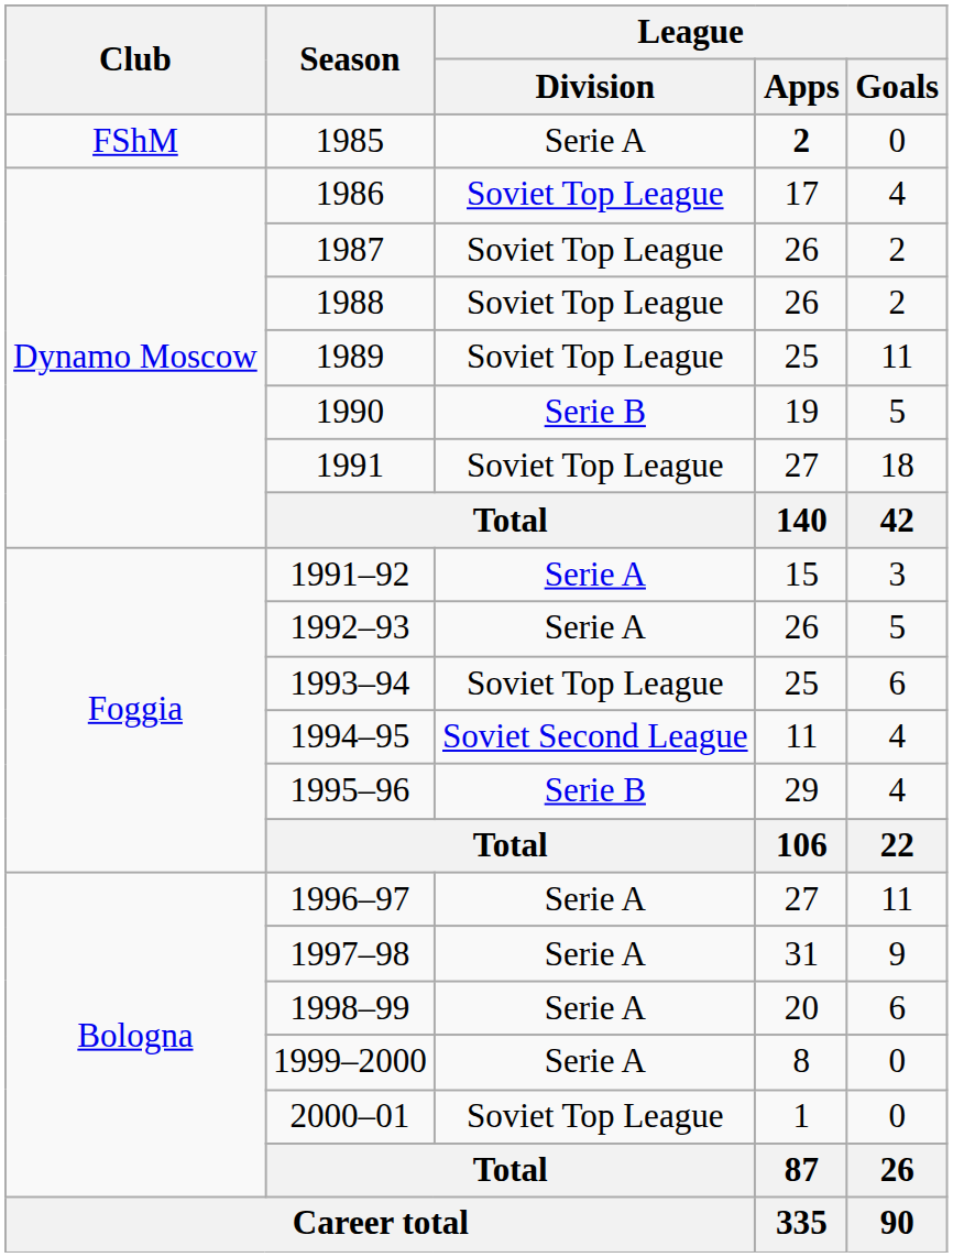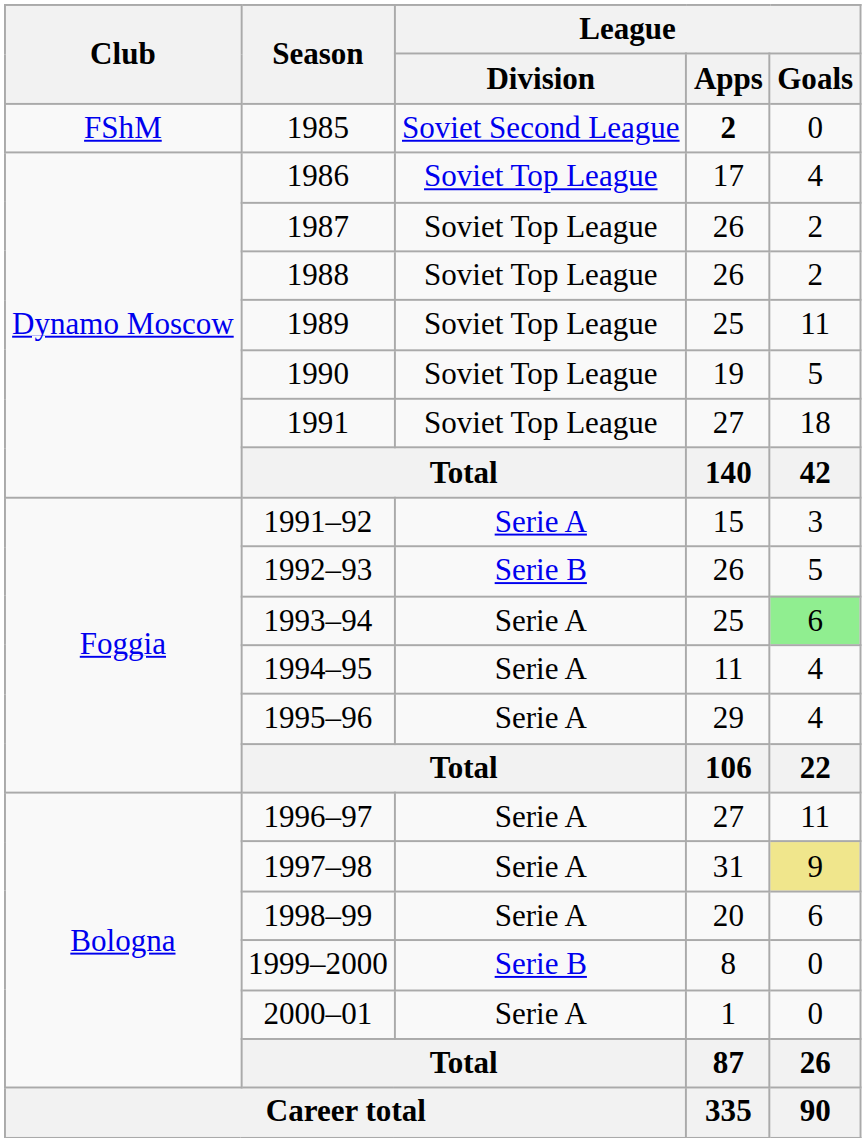1985 | League / Division: Serie A -> Soviet Second League
1990 | League / Division: Serie B -> Soviet Top League
1992–93 | League / Division: Serie A -> Serie B
1993–94 | League / Division: Soviet Top League -> Serie A
1993–94 | League / Goals: no background -> lightgreen background
1994–95 | League / Division: Soviet Second League -> Serie A
1995–96 | League / Division: Serie B -> Serie A
1997–98 | League / Goals: no background -> khaki background
1999–2000 | League / Division: Serie A -> Serie B
2000–01 | League / Division: Soviet Top League -> Serie A
